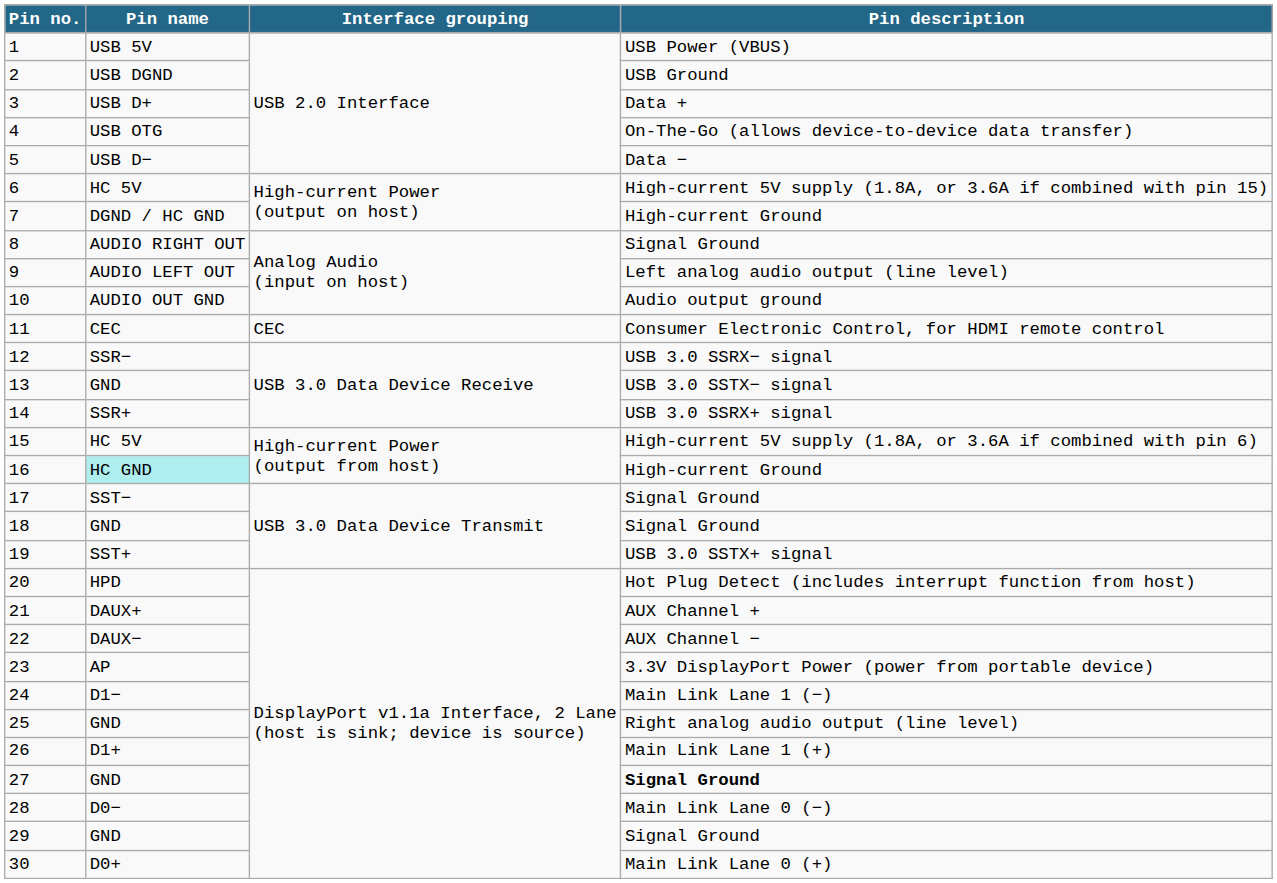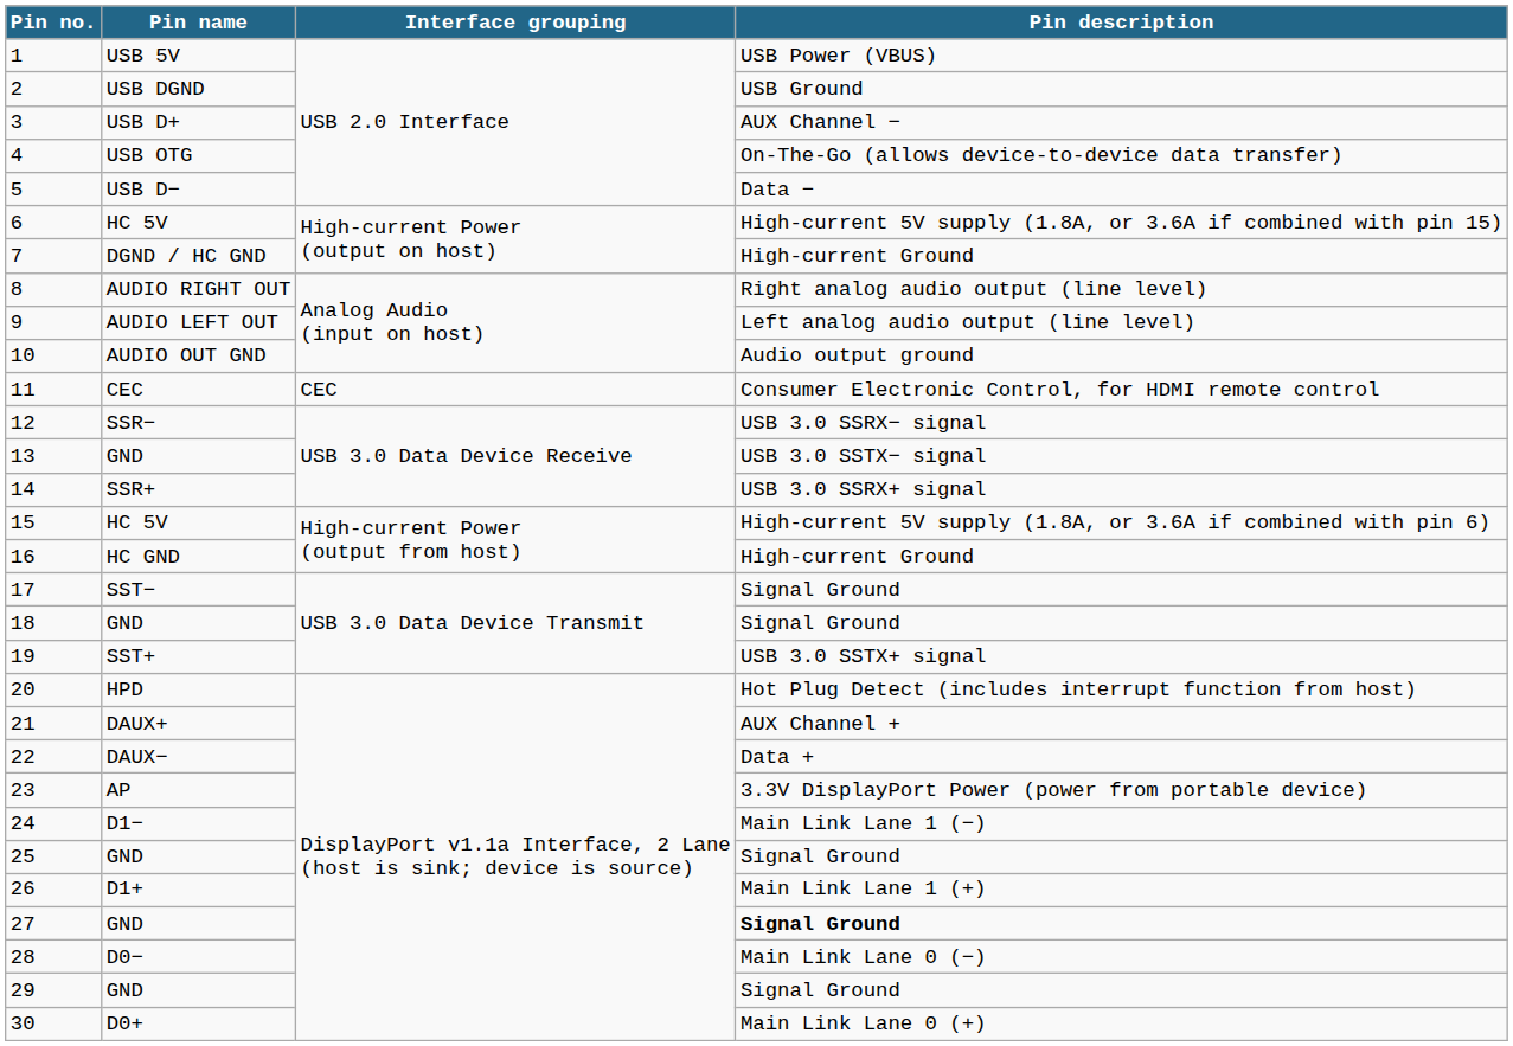3 | Pin description: Data + -> AUX Channel −
8 | Pin description: Signal Ground -> Right analog audio output (line level)
16 | Pin name: paleturquoise background -> no background
22 | Pin description: AUX Channel − -> Data +
25 | Pin description: Right analog audio output (line level) -> Signal Ground
